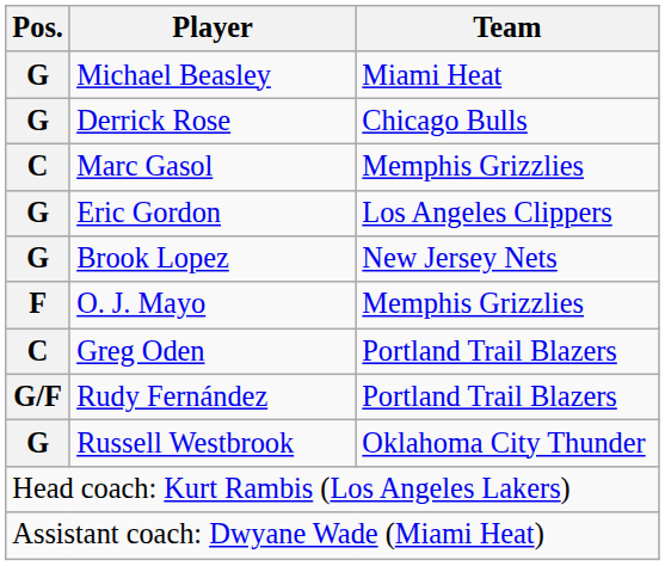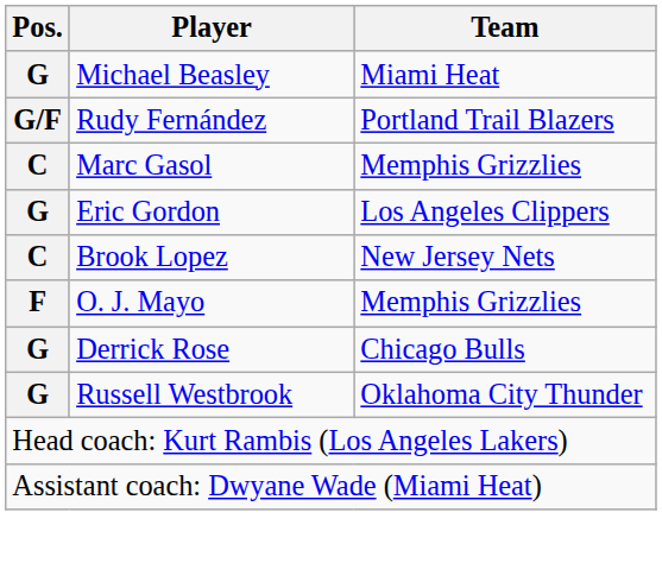rows swapped: Rudy Fernández <-> Derrick Rose
Brook Lopez | Pos.: G -> C
- row: C | Greg Oden | Portland Trail Blazers
